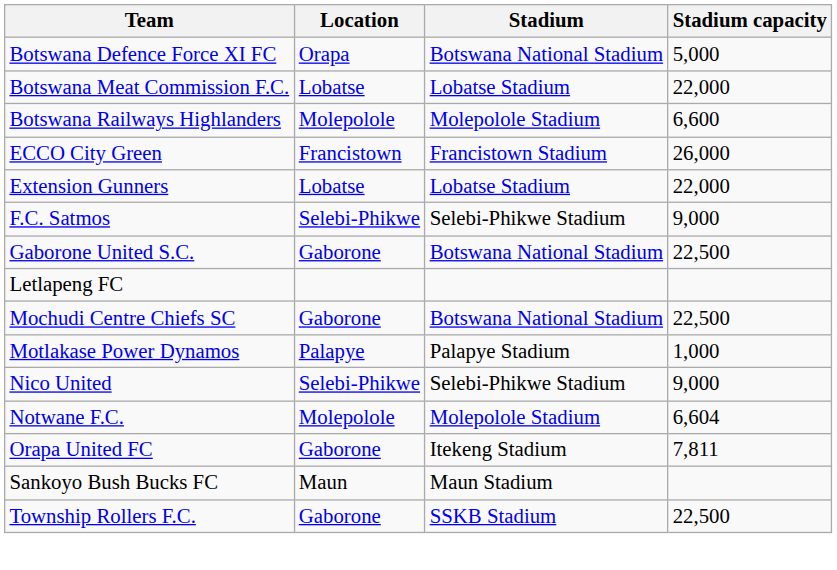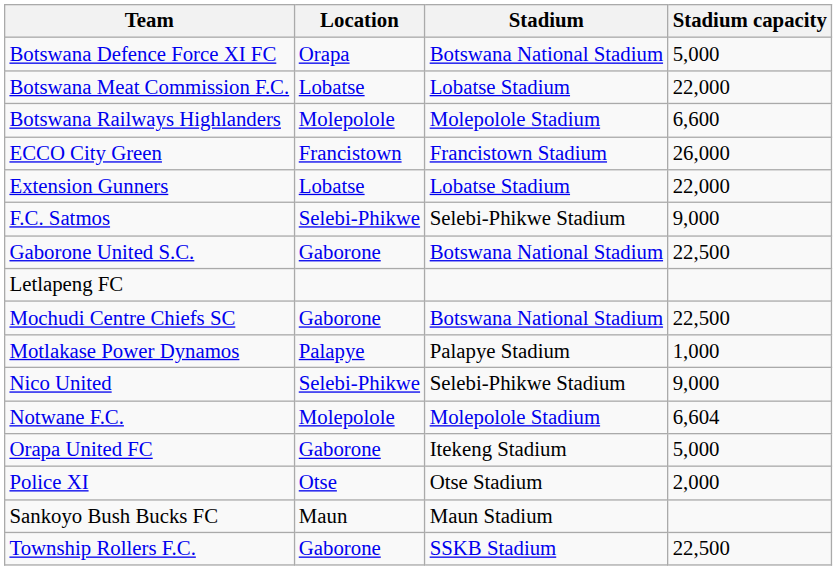Orapa United FC | Stadium capacity: 7,811 -> 5,000
+ row: Police XI | Otse | Otse Stadium | 2,000
